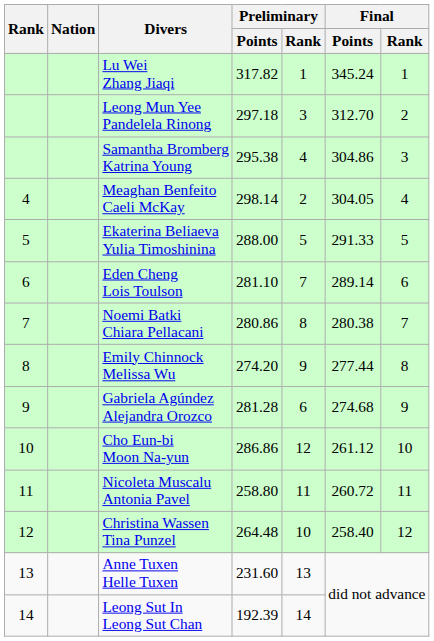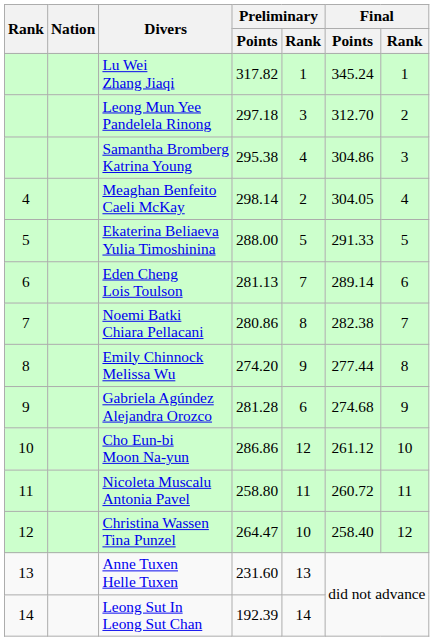Eden Cheng Lois Toulson | Preliminary / Points: 281.10 -> 281.13
Noemi Batki Chiara Pellacani | Final / Points: 280.38 -> 282.38
Christina Wassen Tina Punzel | Preliminary / Points: 264.48 -> 264.47
